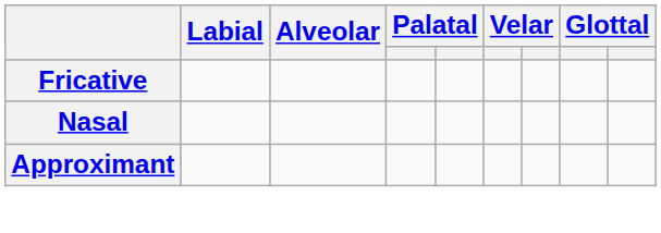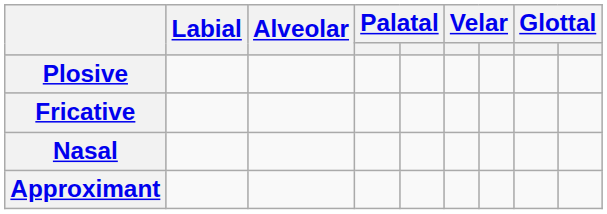+ row: Plosive
